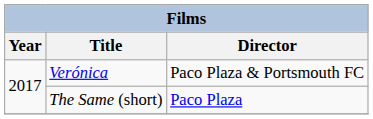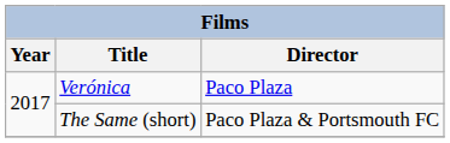Verónica | Director: Paco Plaza & Portsmouth FC -> Paco Plaza
The Same (short) | Director: Paco Plaza -> Paco Plaza & Portsmouth FC
